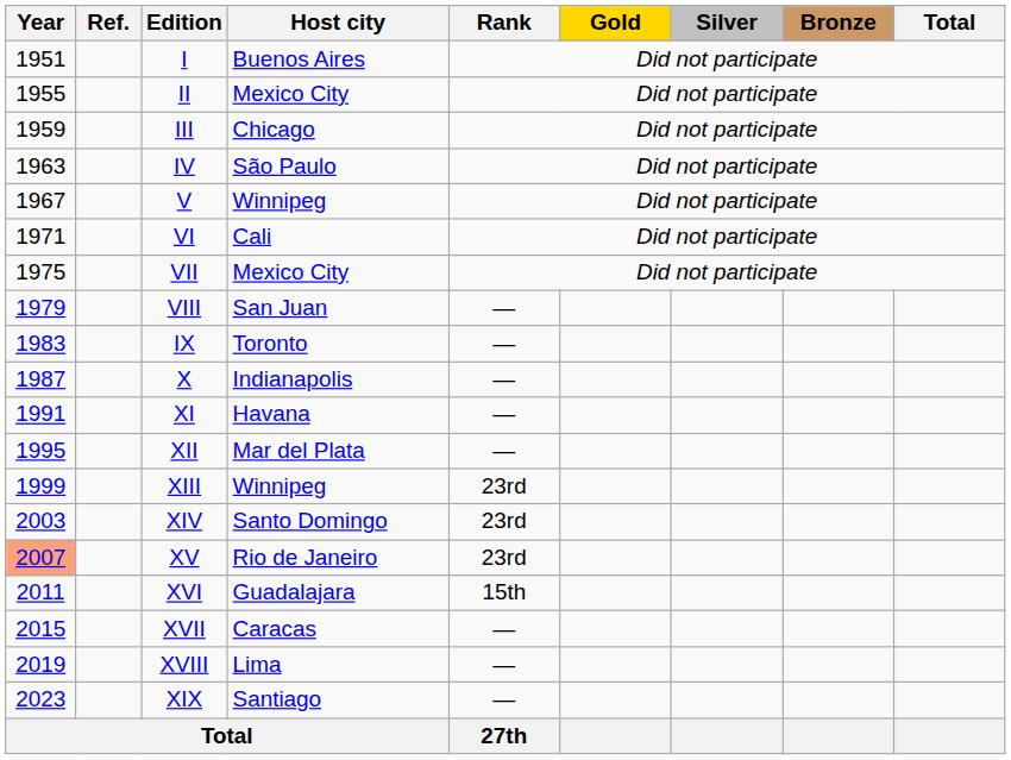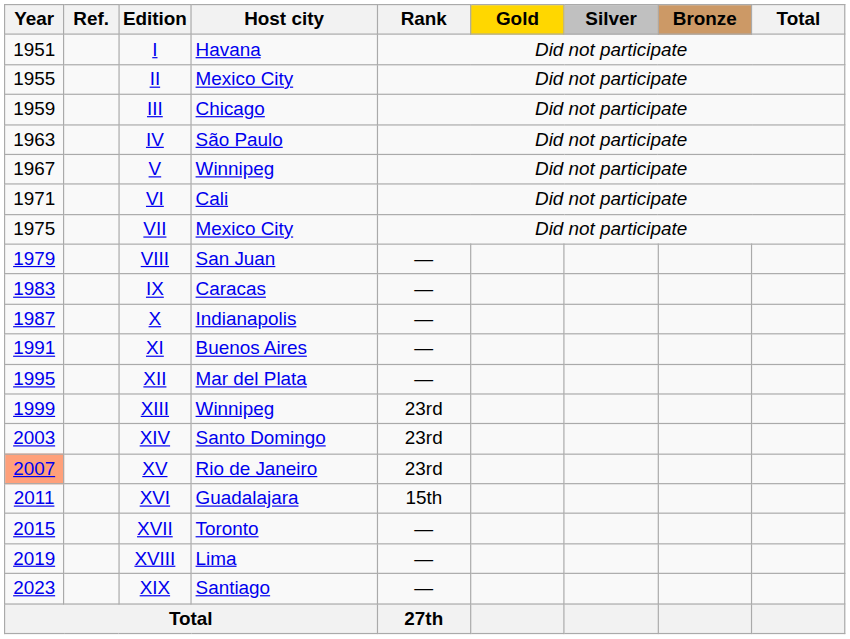I | Host city: Buenos Aires -> Havana
IX | Host city: Toronto -> Caracas
XI | Host city: Havana -> Buenos Aires
XVII | Host city: Caracas -> Toronto
